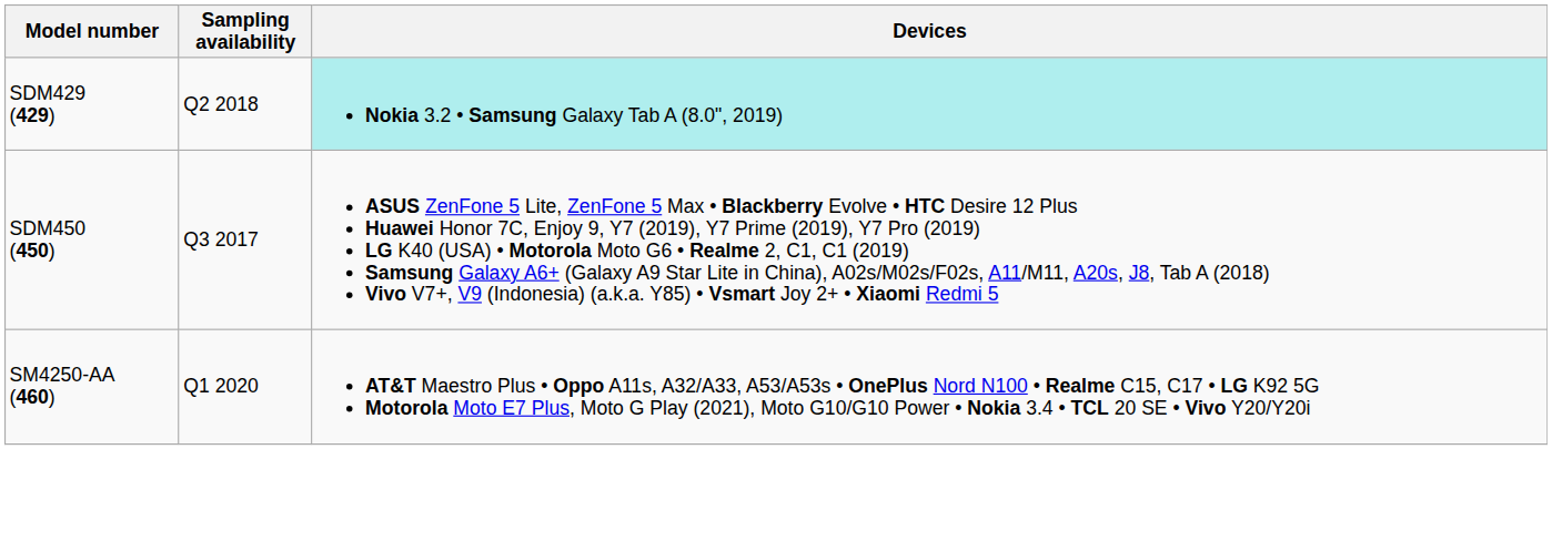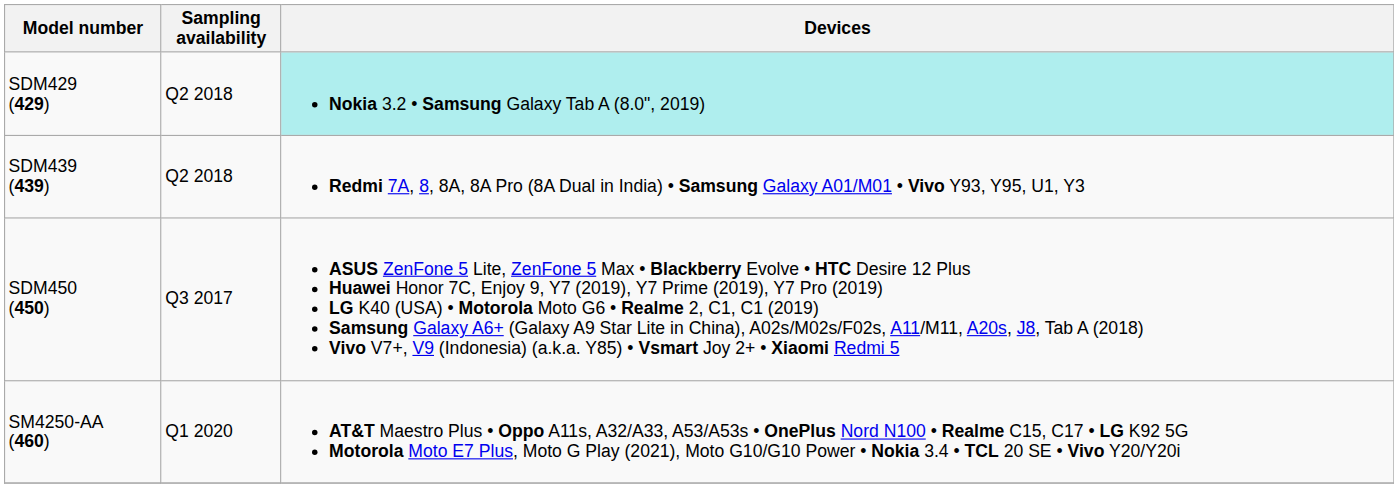+ row: SDM439 (439) | Q2 2018 | Redmi 7A, 8, 8A, 8A Pro (8A Dual in India) • Samsung Galaxy A01/M01 • Vivo Y93, Y95, U1, Y3
